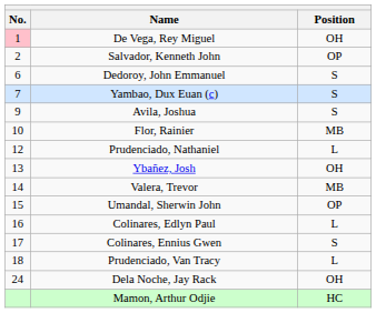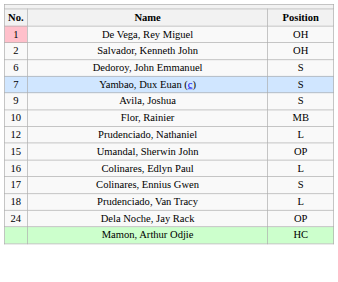Salvador, Kenneth John | Position: OP -> OH
- row: 13 | Ybañez, Josh | OH
- row: 14 | Valera, Trevor | MB
Dela Noche, Jay Rack | Position: OH -> OP
